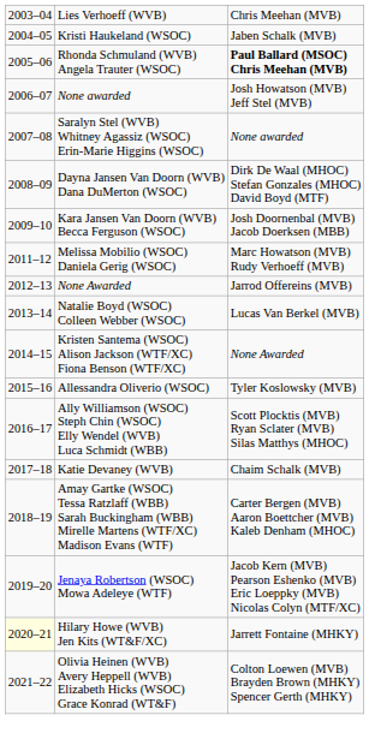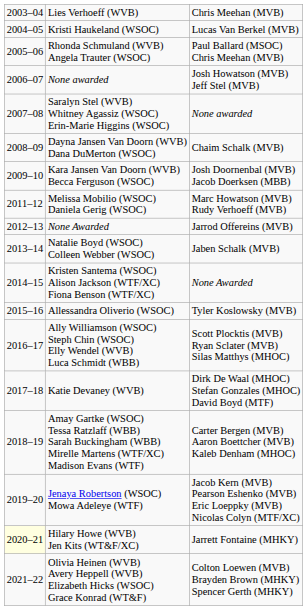Kristi Haukeland (WSOC) | column 3: Jaben Schalk (MVB) -> Lucas Van Berkel (MVB)
Rhonda Schmuland (WVB) Angela Trauter (WSOC) | column 3: bold -> normal
Dayna Jansen Van Doorn (WVB) Dana DuMerton (WSOC) | column 3: Dirk De Waal (MHOC) Stefan Gonzales (MHOC) David Boyd (MTF) -> Chaim Schalk (MVB)
Natalie Boyd (WSOC) Colleen Webber (WSOC) | column 3: Lucas Van Berkel (MVB) -> Jaben Schalk (MVB)
Katie Devaney (WVB) | column 3: Chaim Schalk (MVB) -> Dirk De Waal (MHOC) Stefan Gonzales (MHOC) David Boyd (MTF)
